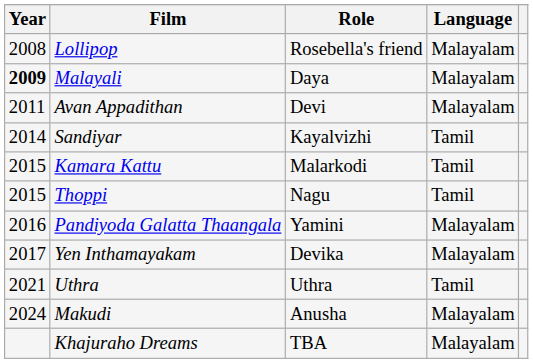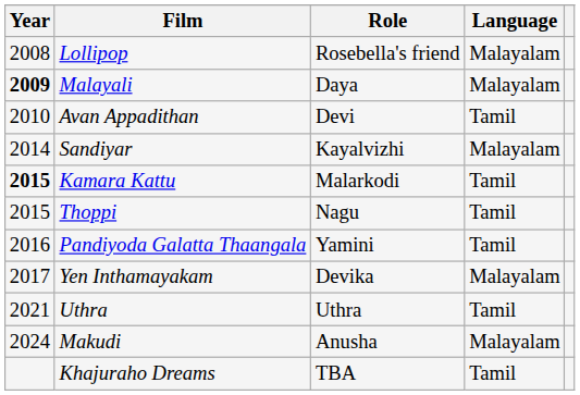Avan Appadithan | Year: 2011 -> 2010
Avan Appadithan | Language: Malayalam -> Tamil
Sandiyar | Language: Tamil -> Malayalam
Kamara Kattu | Year: normal -> bold
Pandiyoda Galatta Thaangala | Language: Malayalam -> Tamil
Khajuraho Dreams | Language: Malayalam -> Tamil
